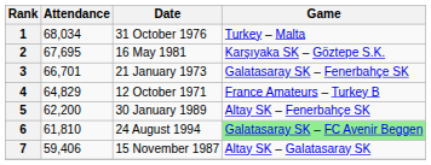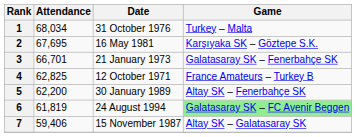4 | Attendance: 64,829 -> 62,825
6 | Attendance: 61,810 -> 61,819
